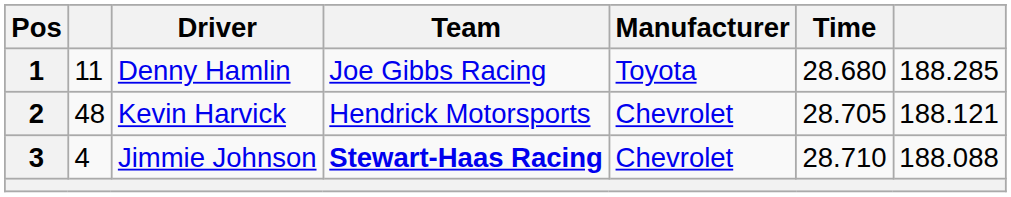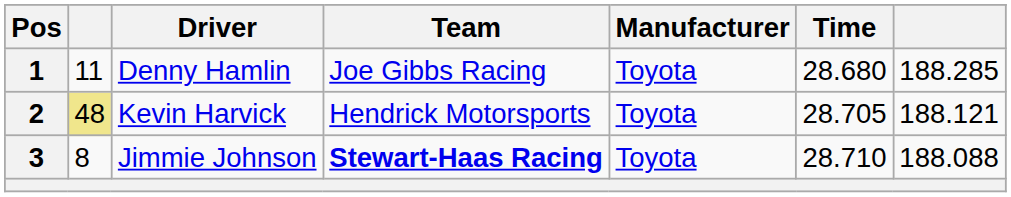2 | column 2: no background -> khaki background
2 | Manufacturer: Chevrolet -> Toyota
3 | column 2: 4 -> 8
3 | Manufacturer: Chevrolet -> Toyota
